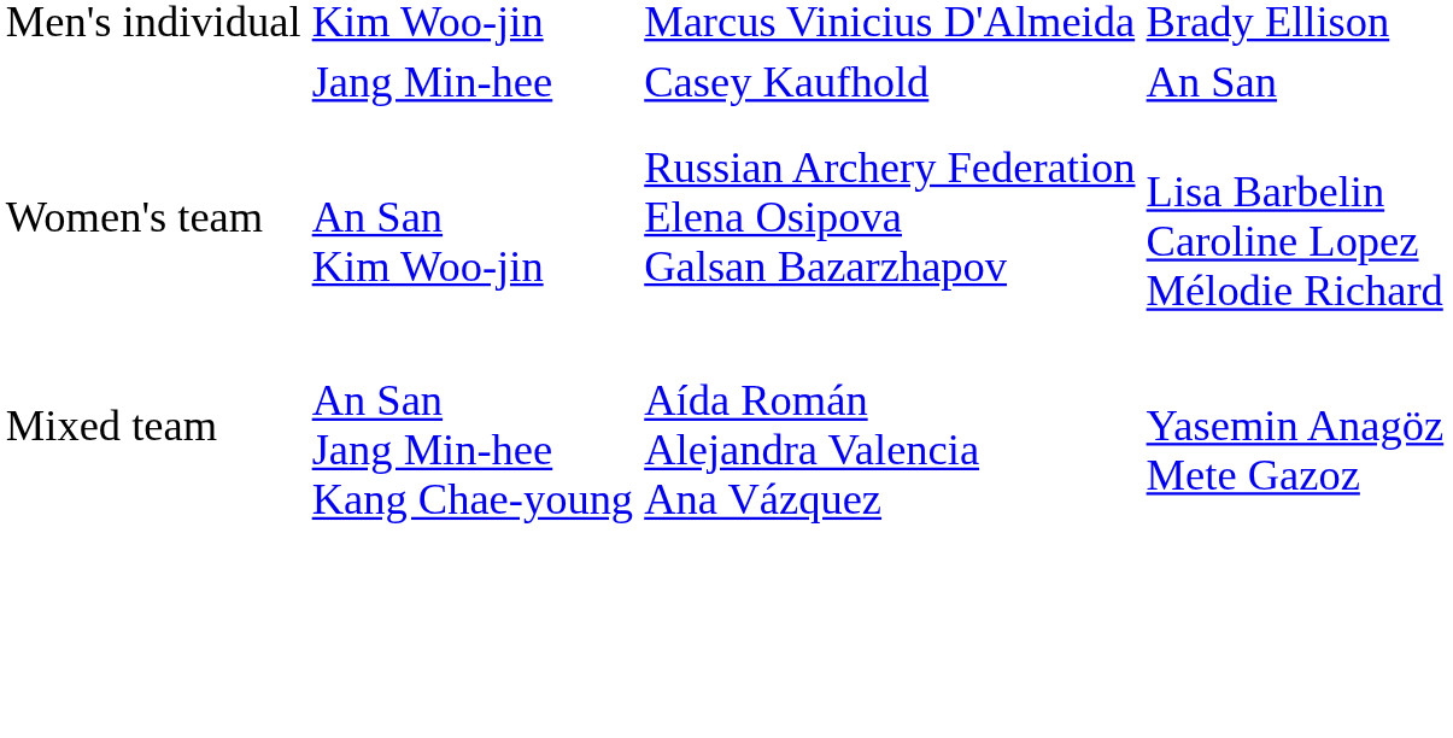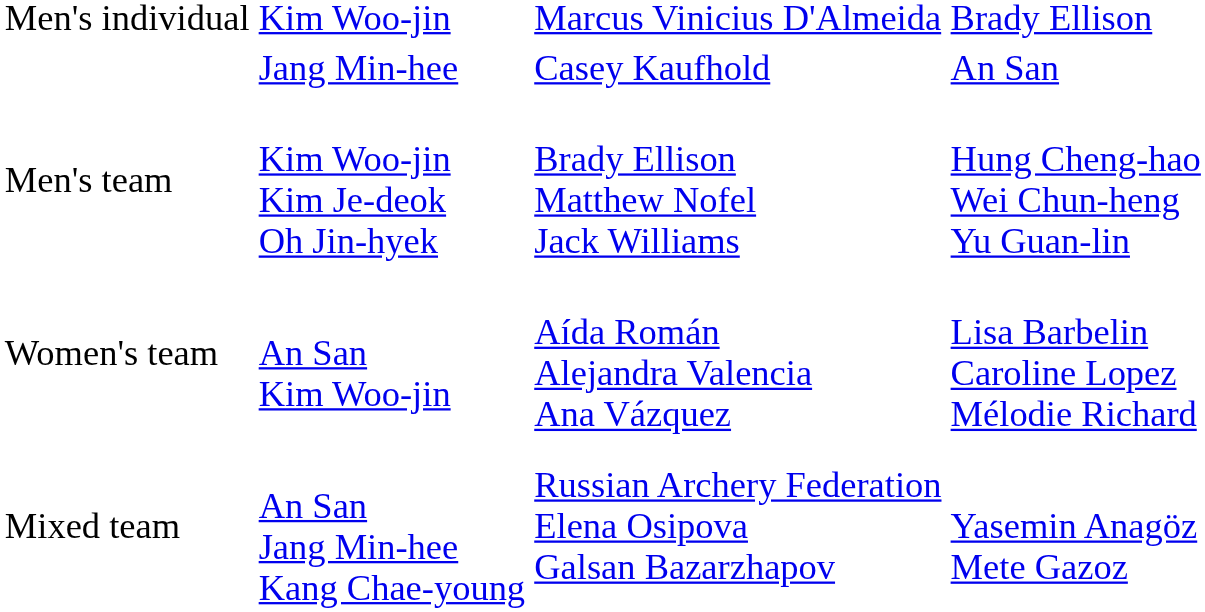+ row: Men's team | Kim Woo-jin Kim Je-deok Oh Jin-hyek | Brady Ellison Matthew Nofel Jack Williams | Hung Cheng-hao Wei Chun-heng Yu Guan-lin
Women's team | column 3: Russian Archery Federation Elena Osipova Galsan Bazarzhapov -> Aída Román Alejandra Valencia Ana Vázquez
Mixed team | column 3: Aída Román Alejandra Valencia Ana Vázquez -> Russian Archery Federation Elena Osipova Galsan Bazarzhapov
